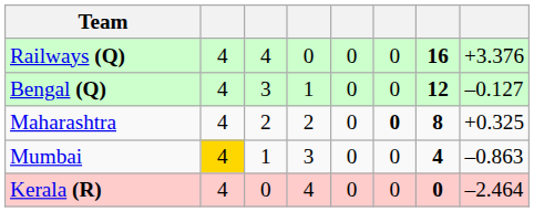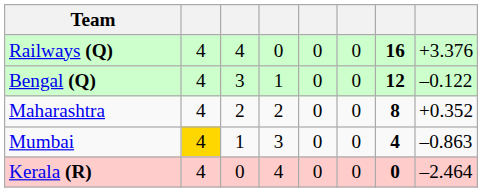Bengal (Q) | column 8: –0.127 -> –0.122
Maharashtra | column 6: bold -> normal
Maharashtra | column 8: +0.325 -> +0.352
